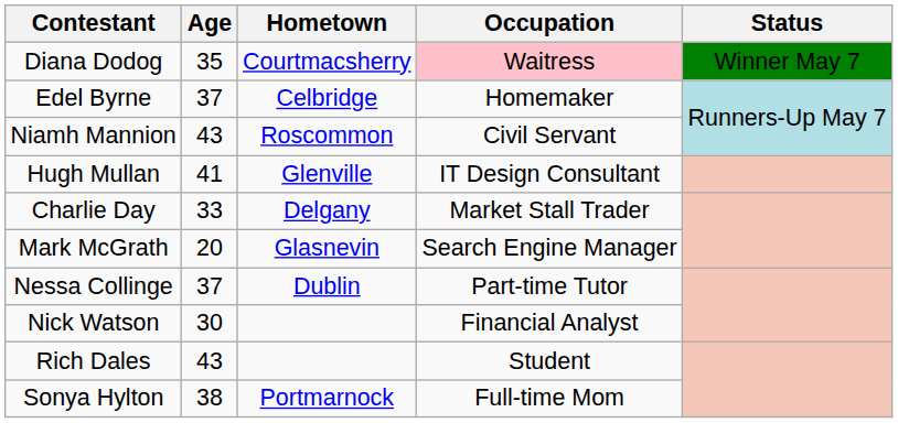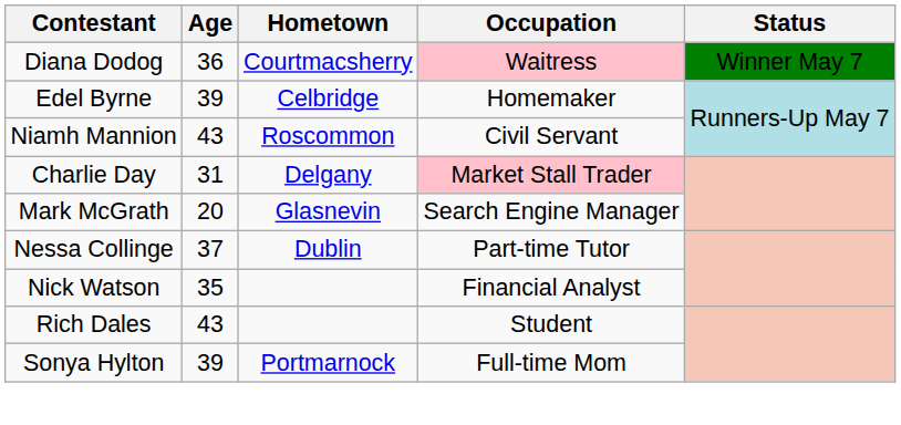Diana Dodog | Age: 35 -> 36
Edel Byrne | Age: 37 -> 39
- row: Hugh Mullan | 41 | Glenville | IT Design Consultant
Charlie Day | Age: 33 -> 31
Charlie Day | Occupation: no background -> pink background
Nick Watson | Age: 30 -> 35
Sonya Hylton | Age: 38 -> 39
